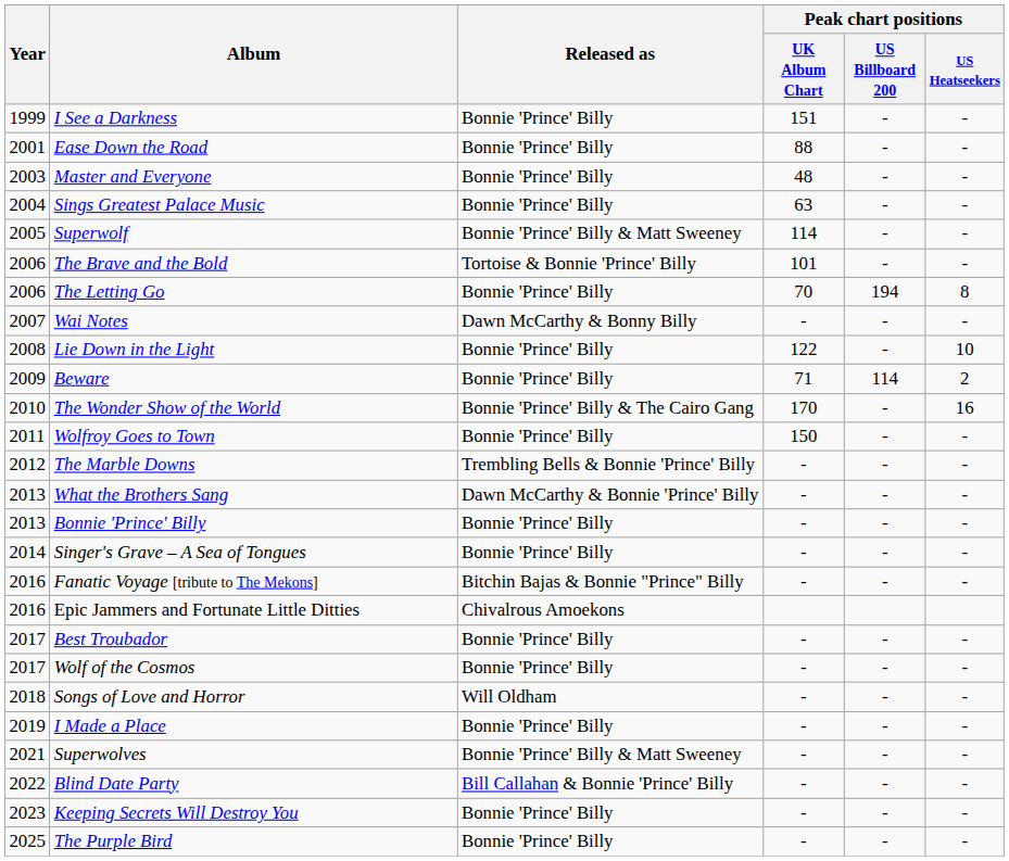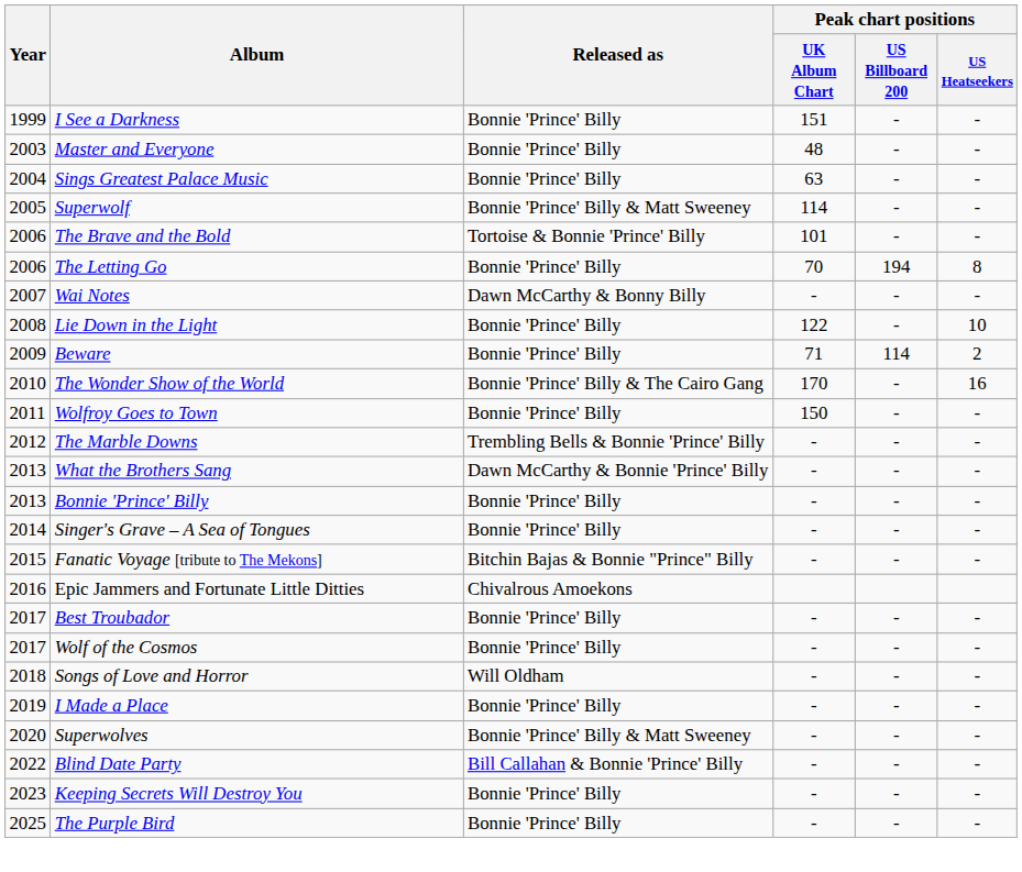- row: 2001 | Ease Down the Road | Bonnie 'Prince' Billy | 88 | - | -
Fanatic Voyage [tribute to The Mekons] | Year: 2016 -> 2015
Superwolves | Year: 2021 -> 2020
